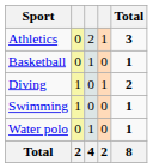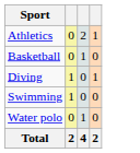- column: Total | 3 | 1 | 2 | 1 | 1 | 8
